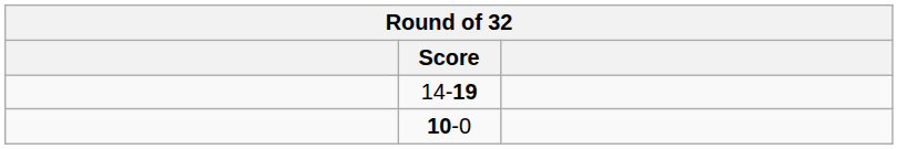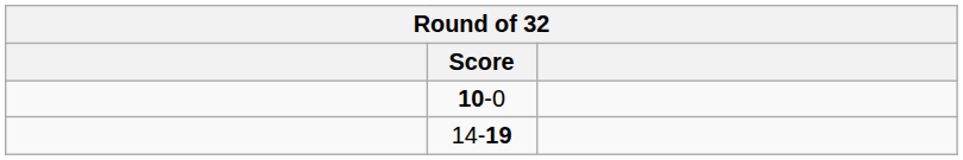rows swapped: 14-19 <-> 10-0
